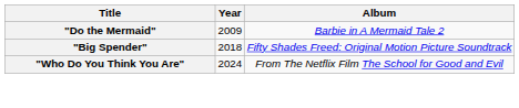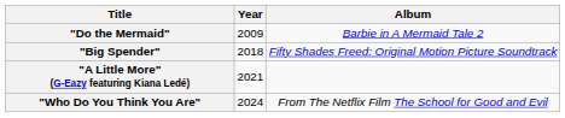+ row: "A Little More" (G-Eazy featuring Kiana Ledé) | 2021
